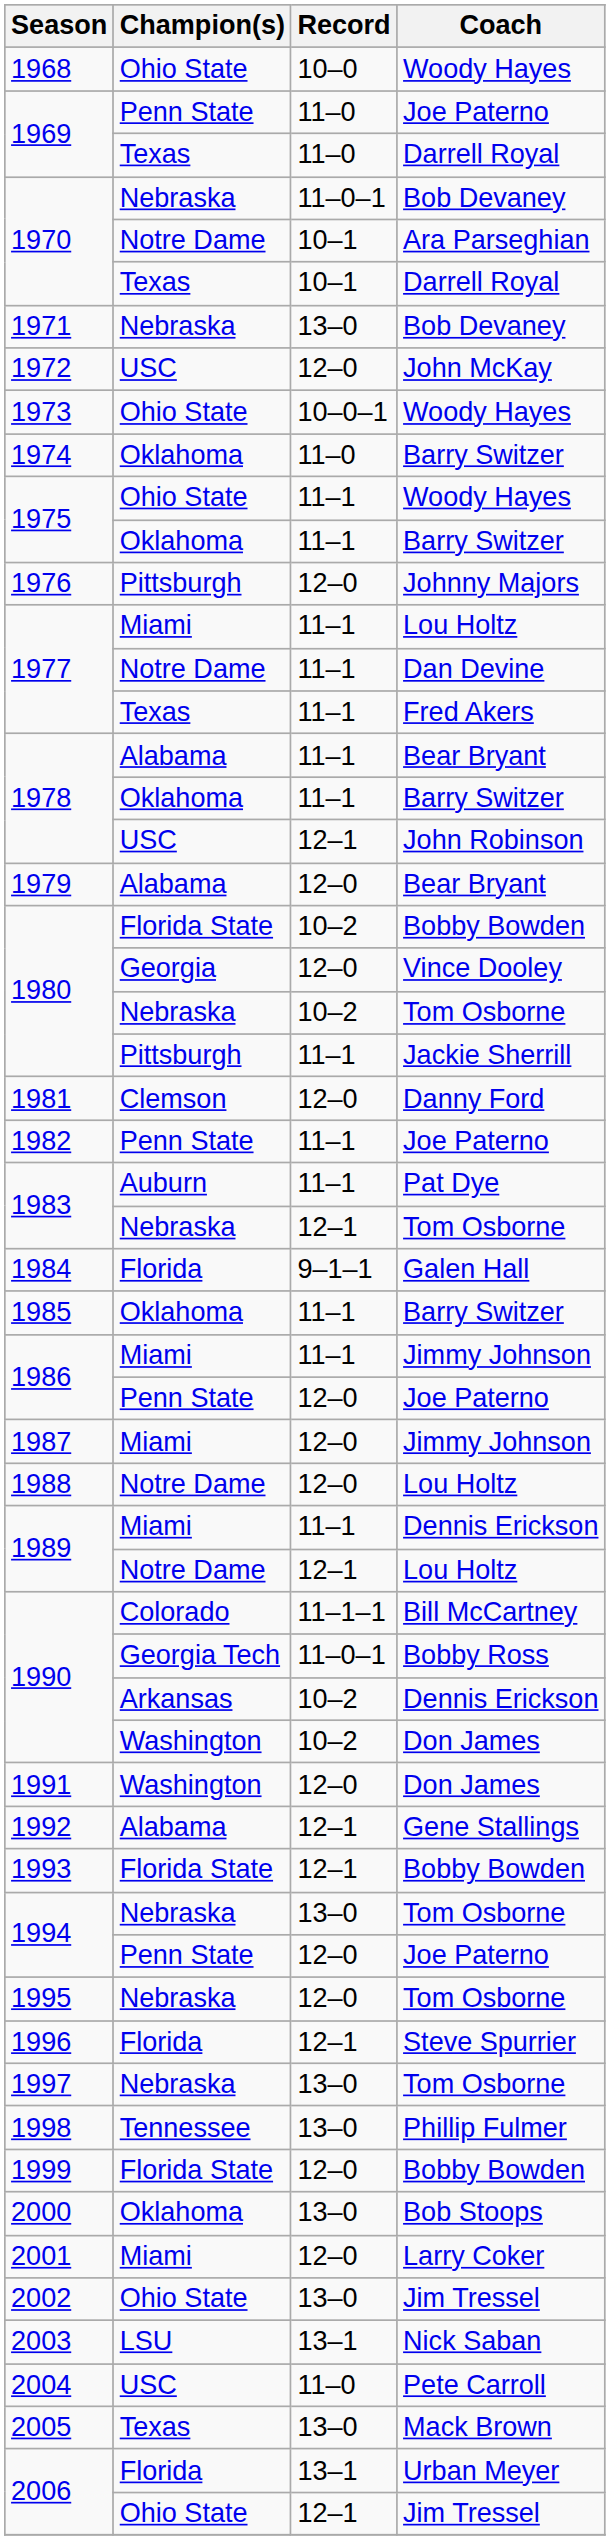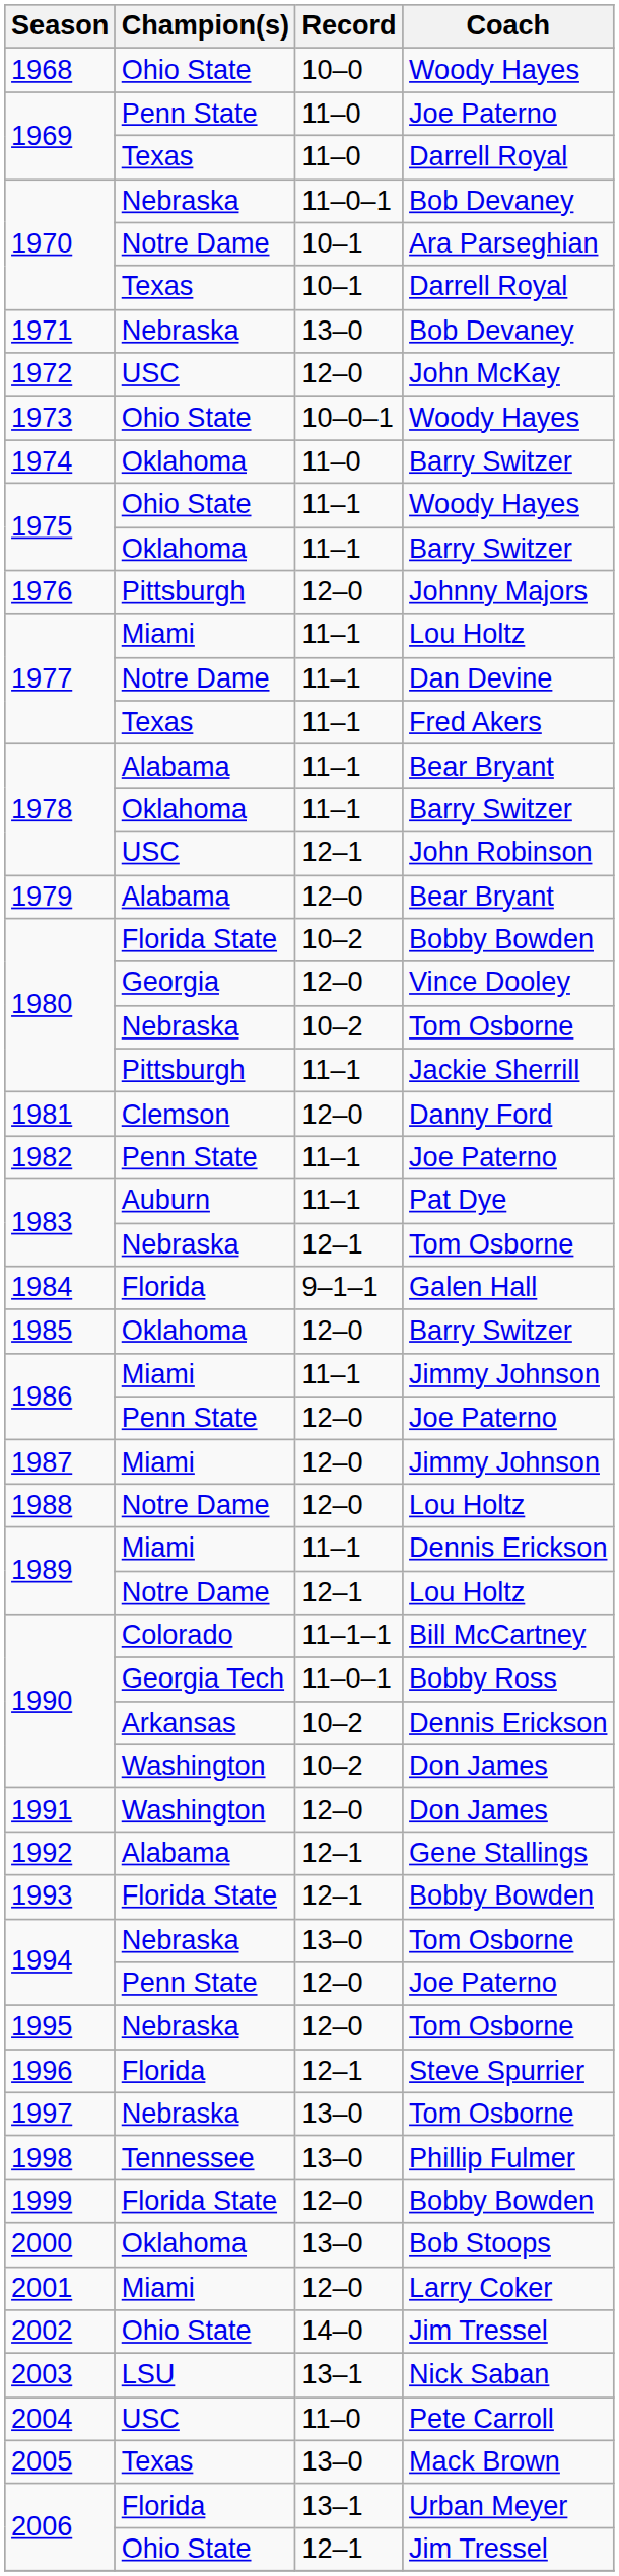1985 | Record: 11–1 -> 12–0
2002 | Record: 13–0 -> 14–0
